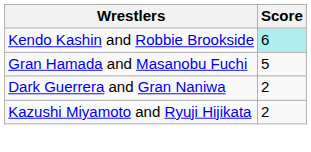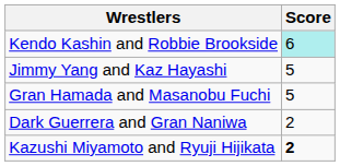+ row: Jimmy Yang and Kaz Hayashi | 5
Kazushi Miyamoto and Ryuji Hijikata | Score: normal -> bold
